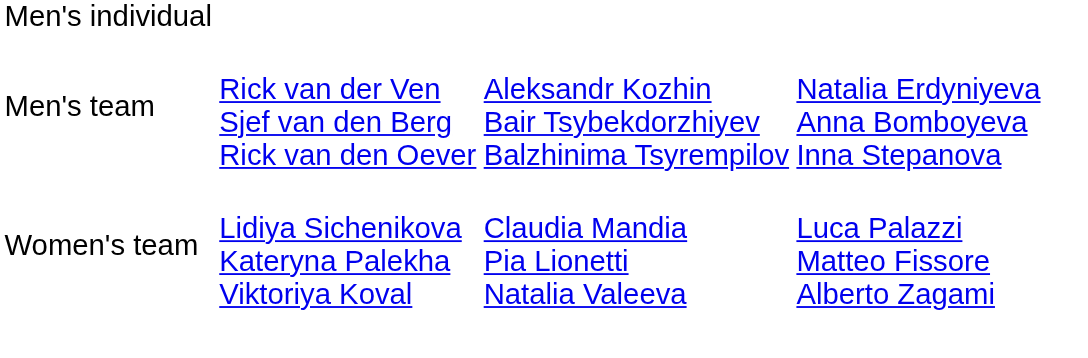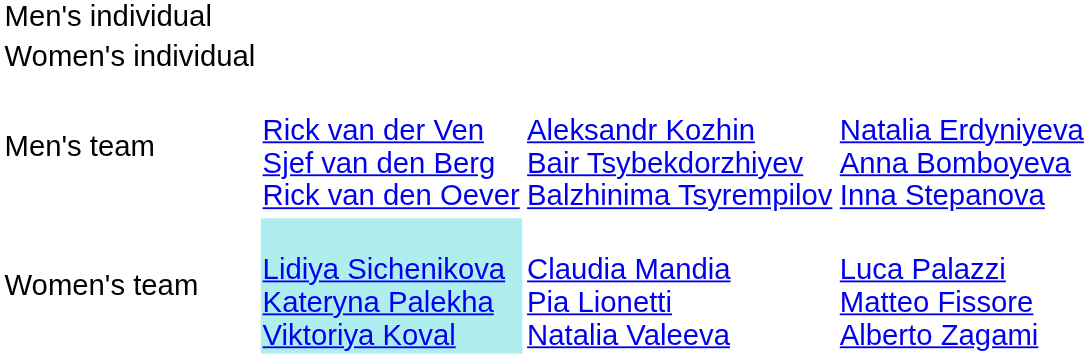+ row: Women's individual
Women's team | column 2: no background -> paleturquoise background
